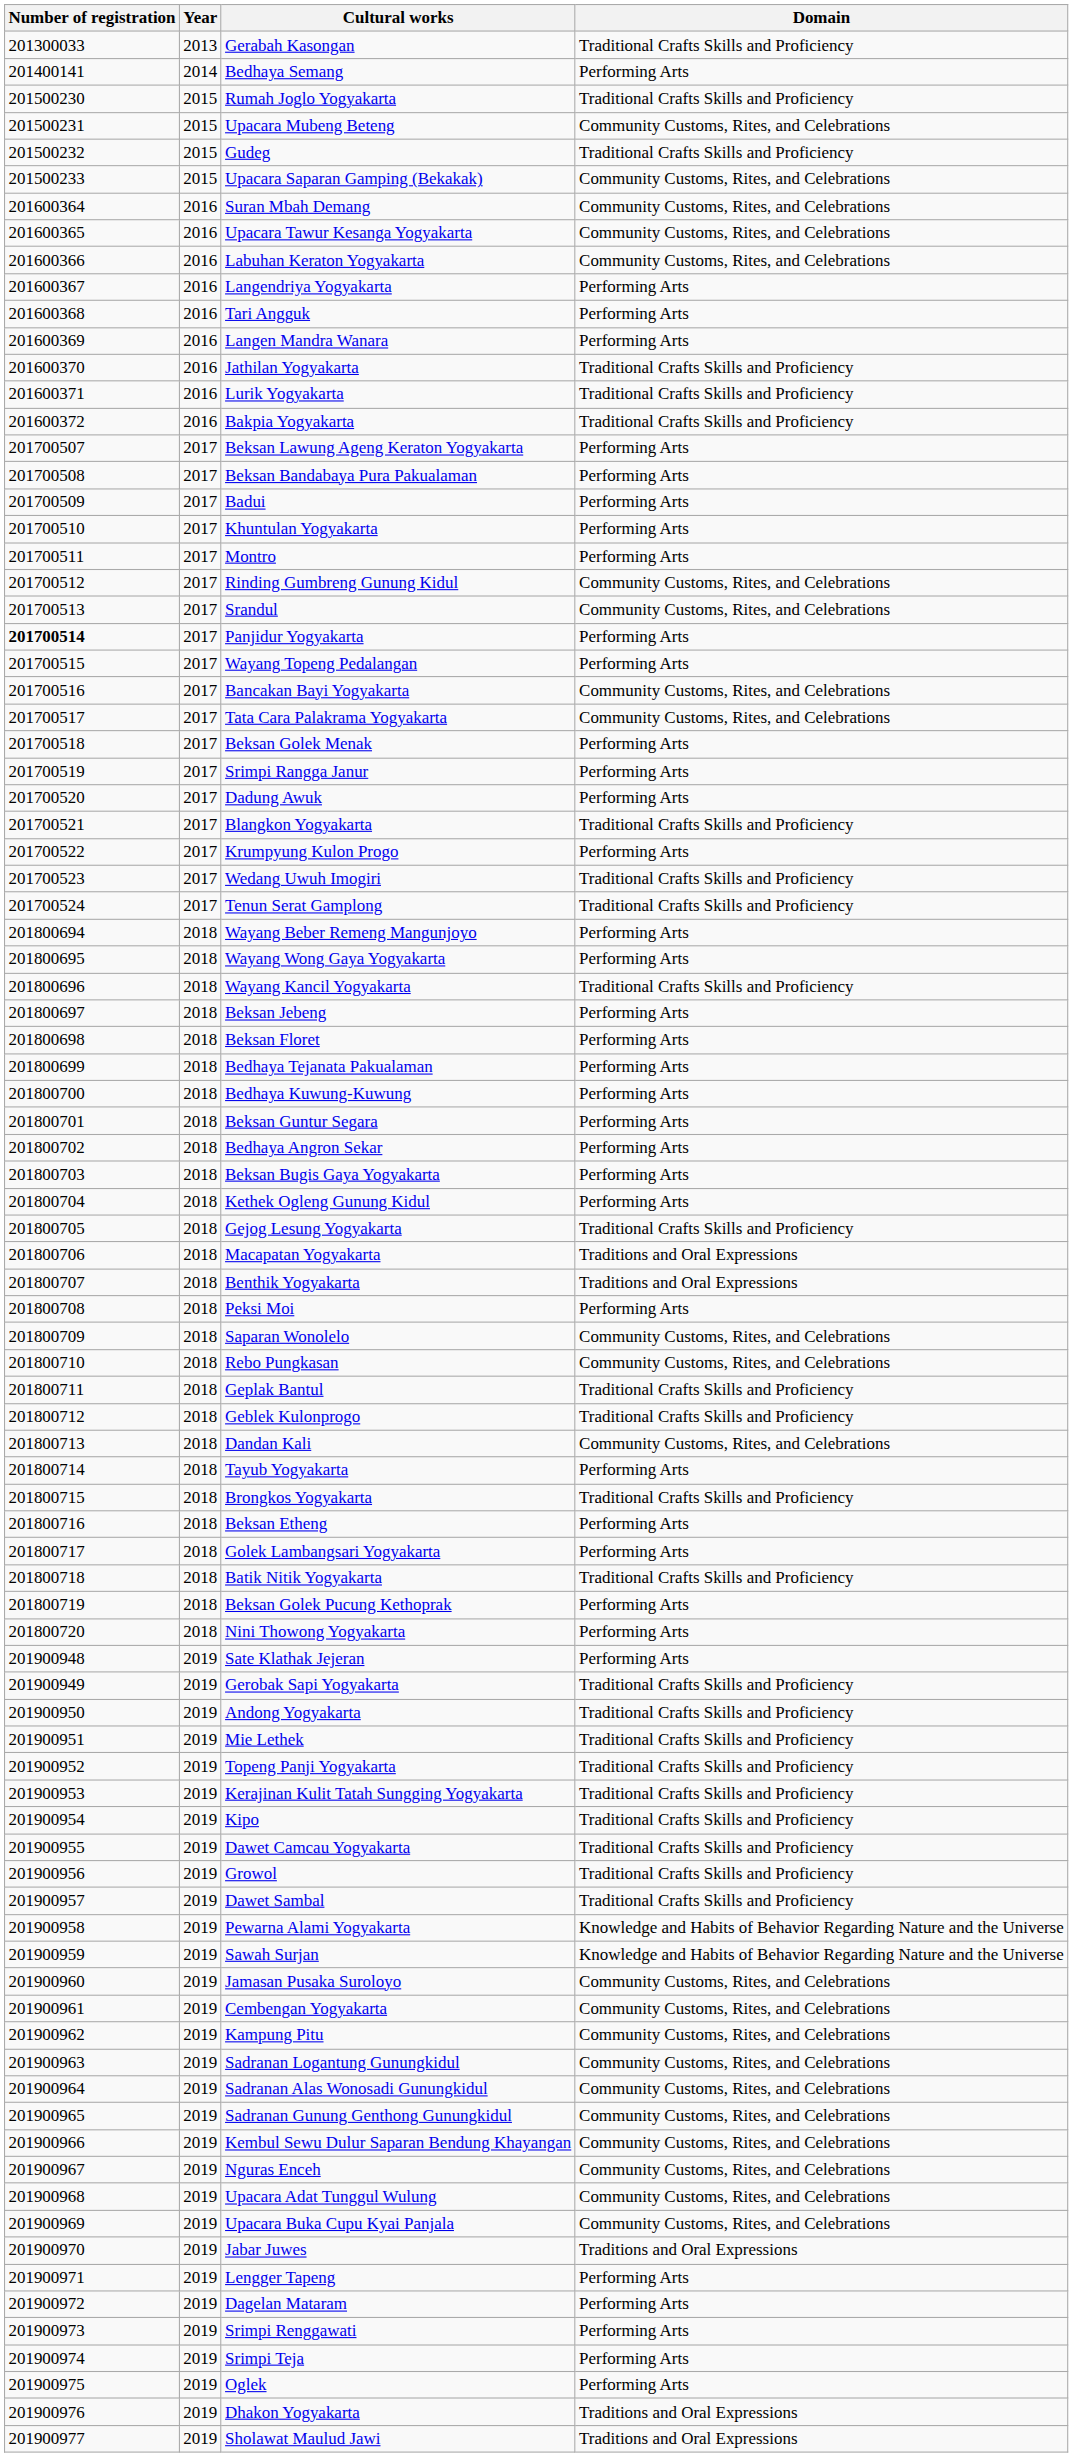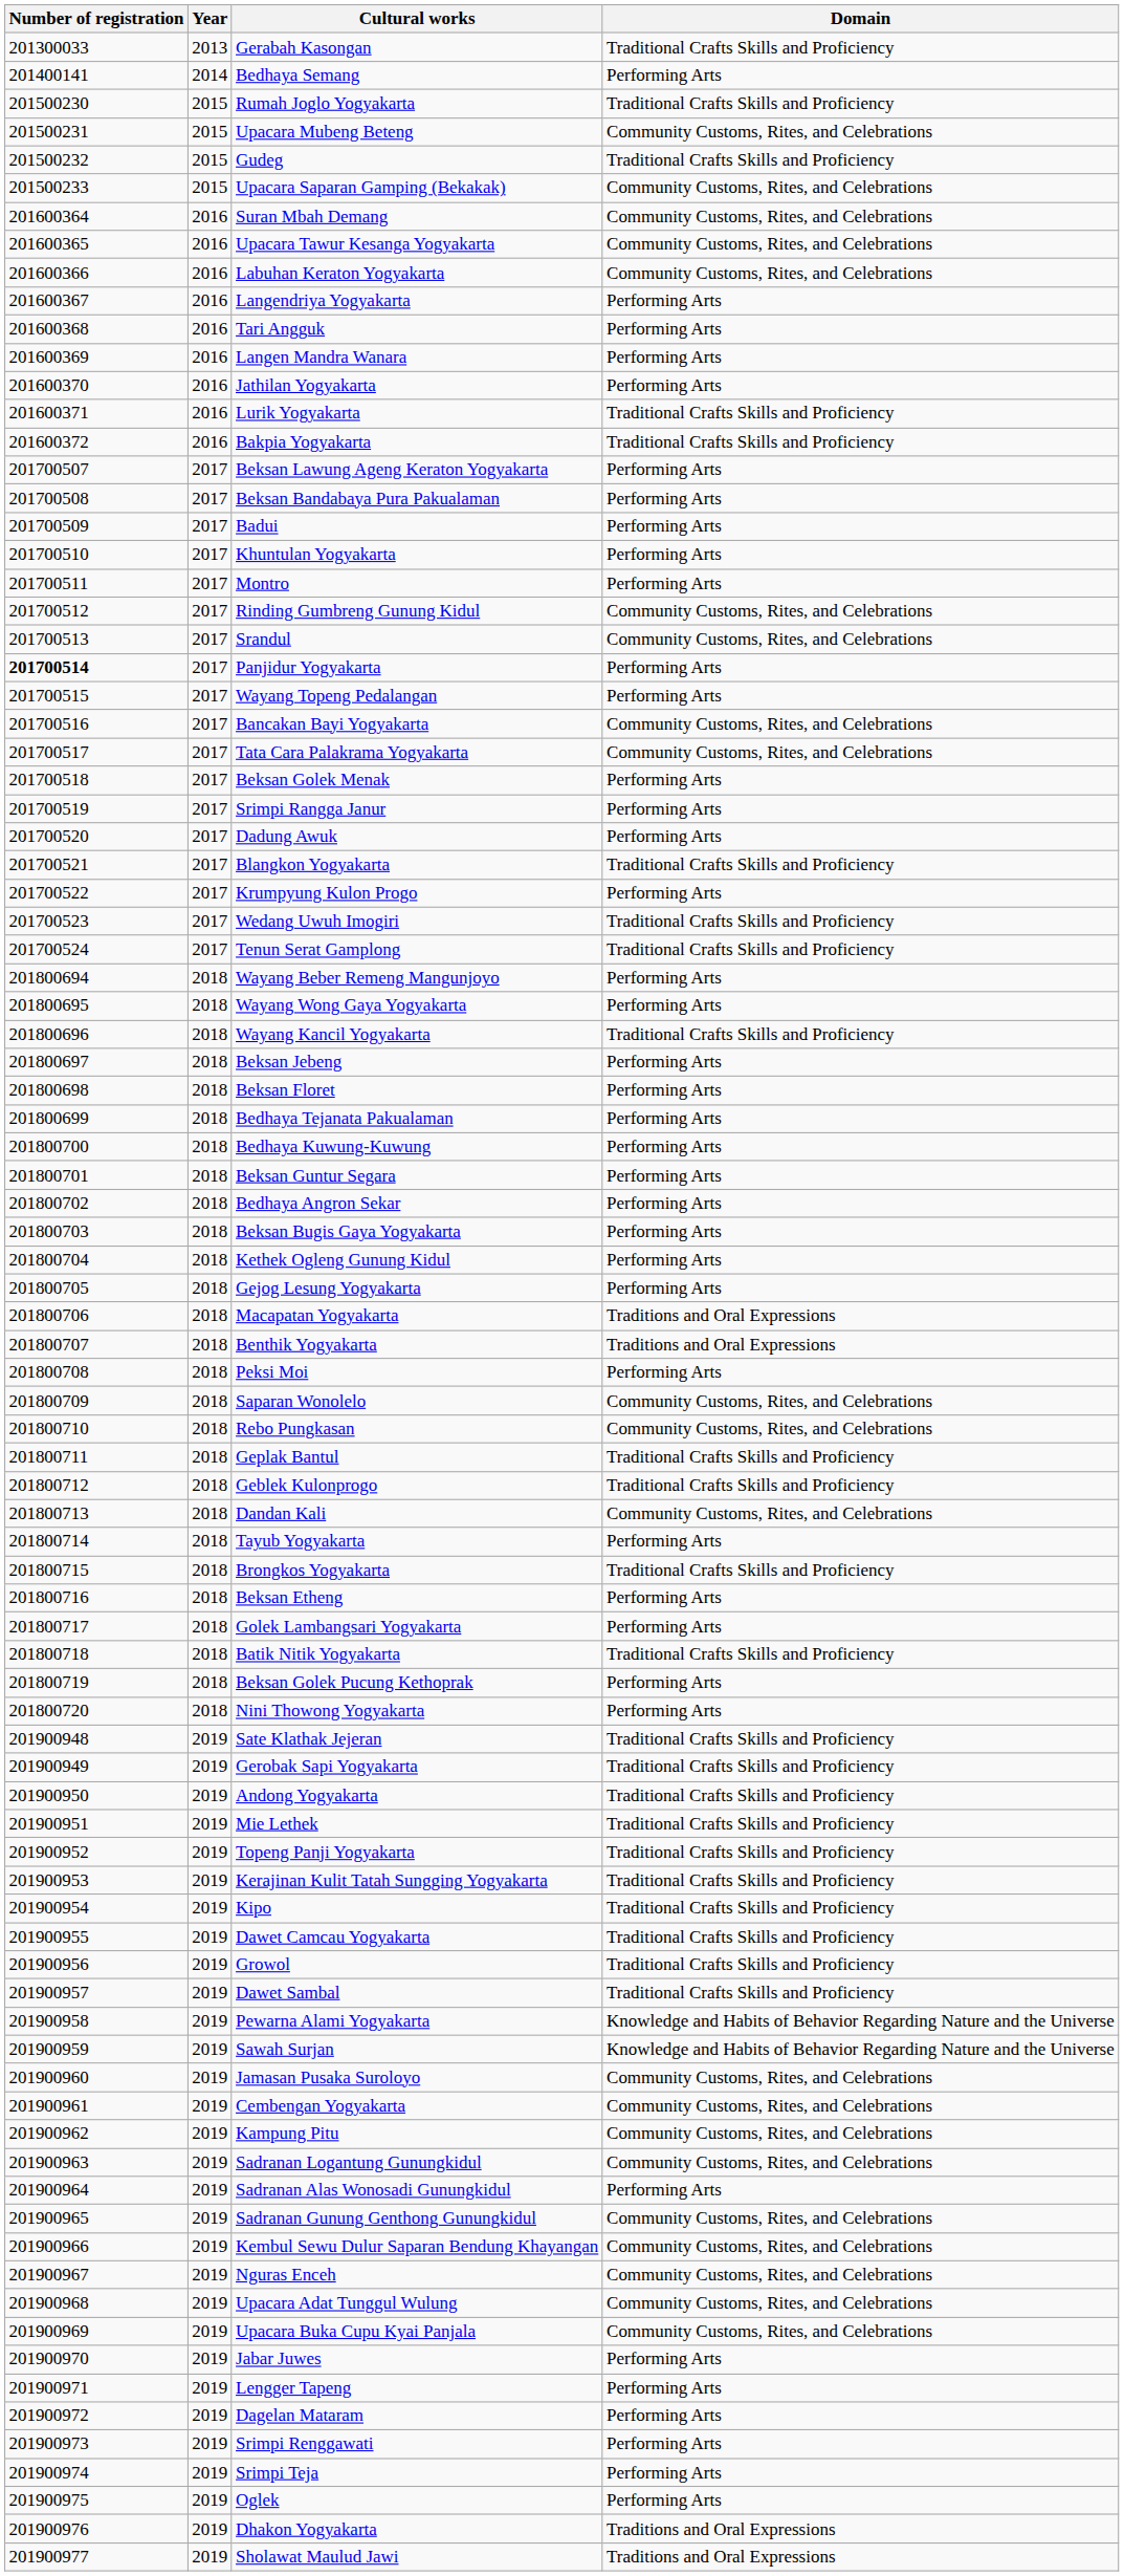Jathilan Yogyakarta | Domain: Traditional Crafts Skills and Proficiency -> Performing Arts
Gejog Lesung Yogyakarta | Domain: Traditional Crafts Skills and Proficiency -> Performing Arts
Sate Klathak Jejeran | Domain: Performing Arts -> Traditional Crafts Skills and Proficiency
Sadranan Alas Wonosadi Gunungkidul | Domain: Community Customs, Rites, and Celebrations -> Performing Arts
Jabar Juwes | Domain: Traditions and Oral Expressions -> Performing Arts
